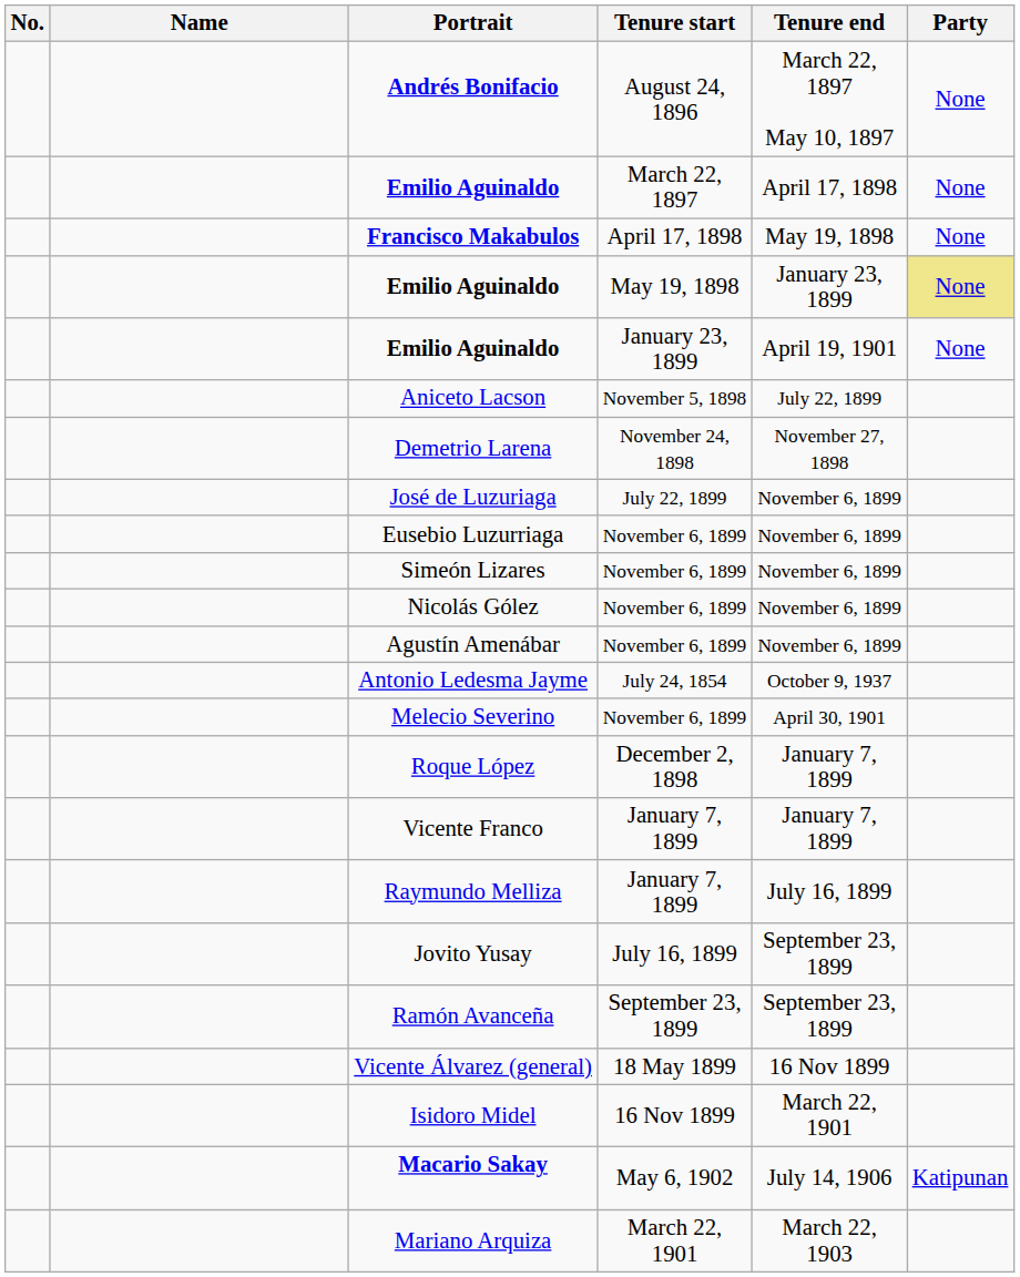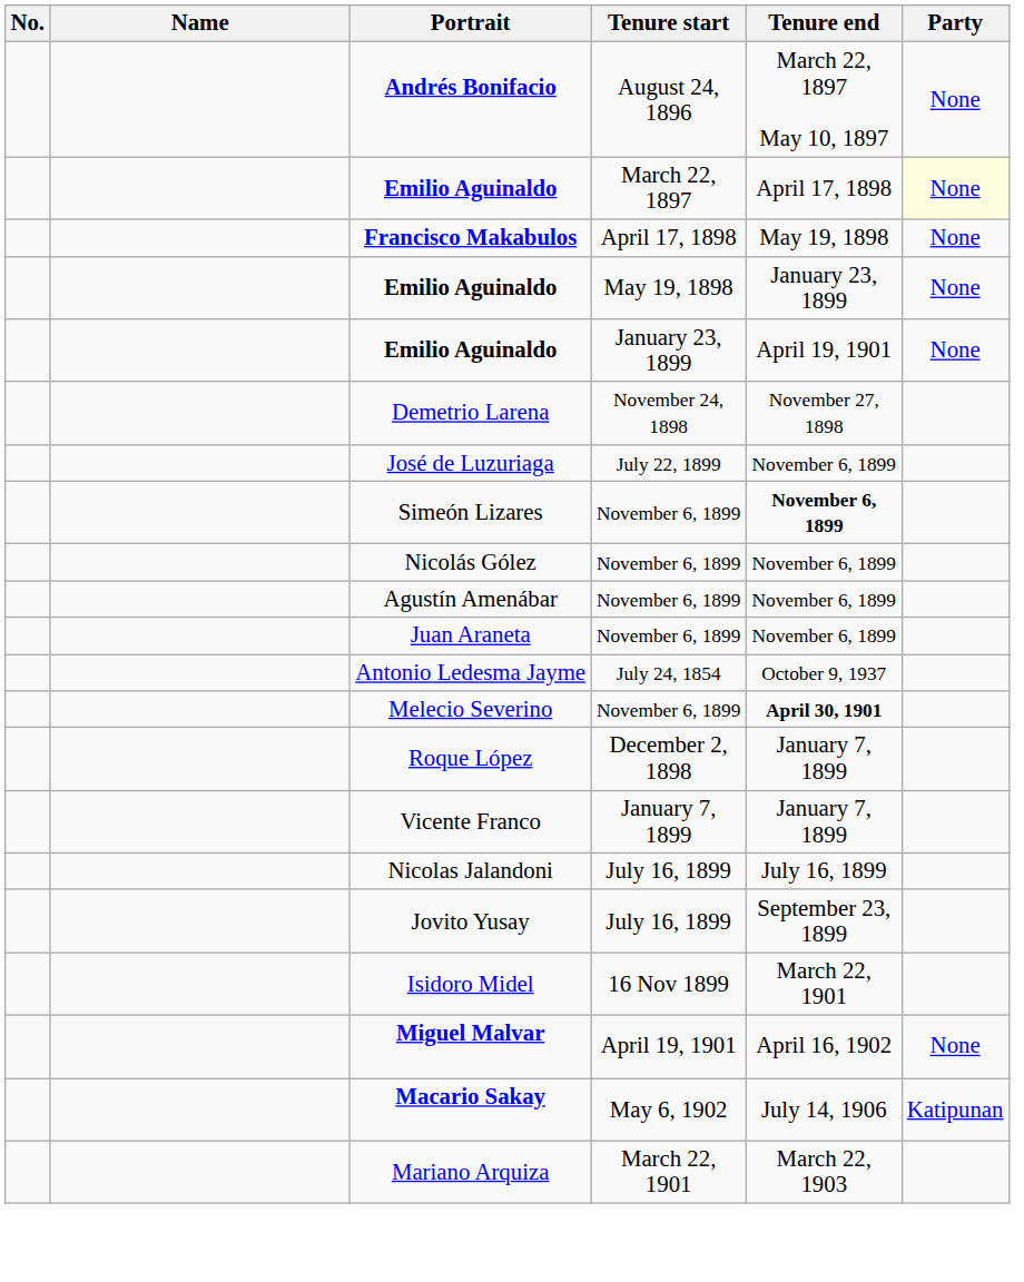Emilio Aguinaldo / March 22, 1897 | Party: no background -> lightyellow background
Emilio Aguinaldo / May 19, 1898 | Party: khaki background -> no background
- row: Aniceto Lacson | November 5, 1898 | July 22, 1899
- row: Eusebio Luzurriaga | November 6, 1899 | November 6, 1899
Simeón Lizares | Tenure end: normal -> bold
+ row: Juan Araneta | November 6, 1899 | November 6, 1899
Melecio Severino | Tenure end: normal -> bold
- row: Raymundo Melliza | January 7, 1899 | July 16, 1899
+ row: Nicolas Jalandoni | July 16, 1899 | July 16, 1899
- row: Ramón Avanceña | September 23, 1899 | September 23, 1899
- row: Vicente Álvarez (general) | 18 May 1899 | 16 Nov 1899
+ row: Miguel Malvar | April 19, 1901 | April 16, 1902 | None
